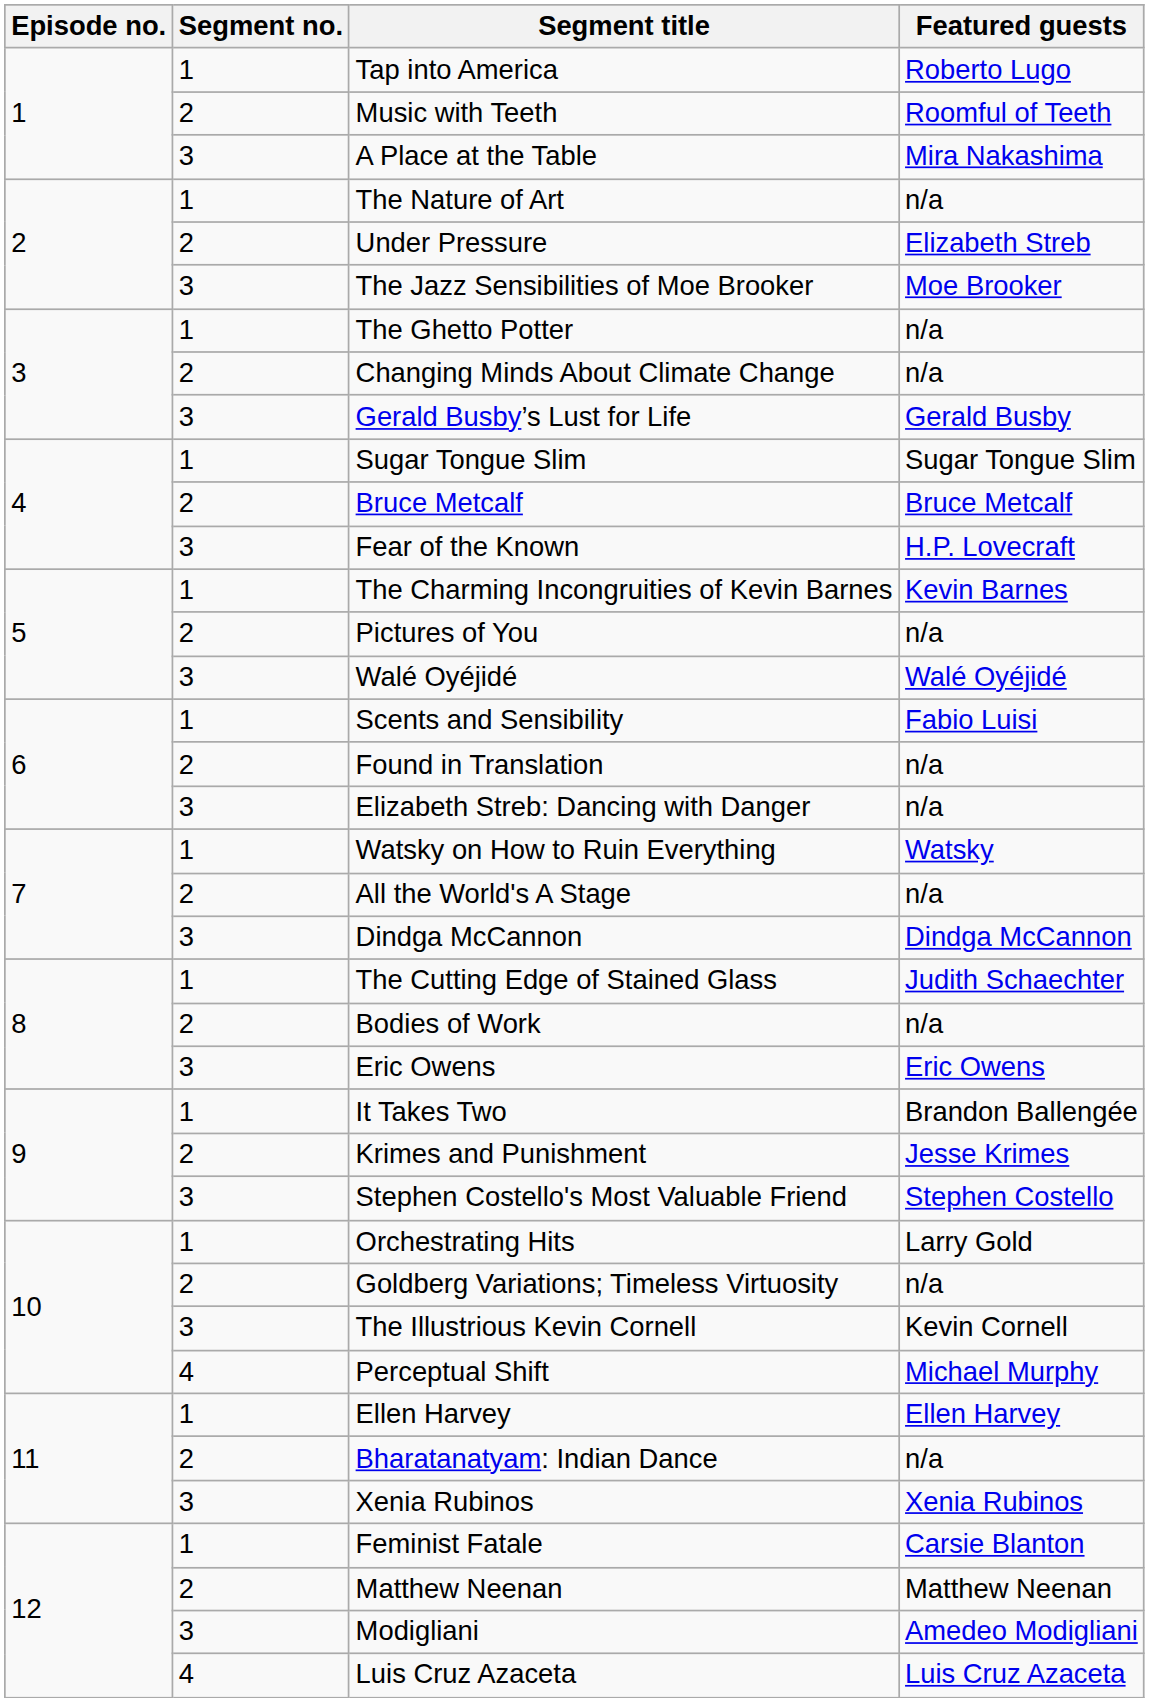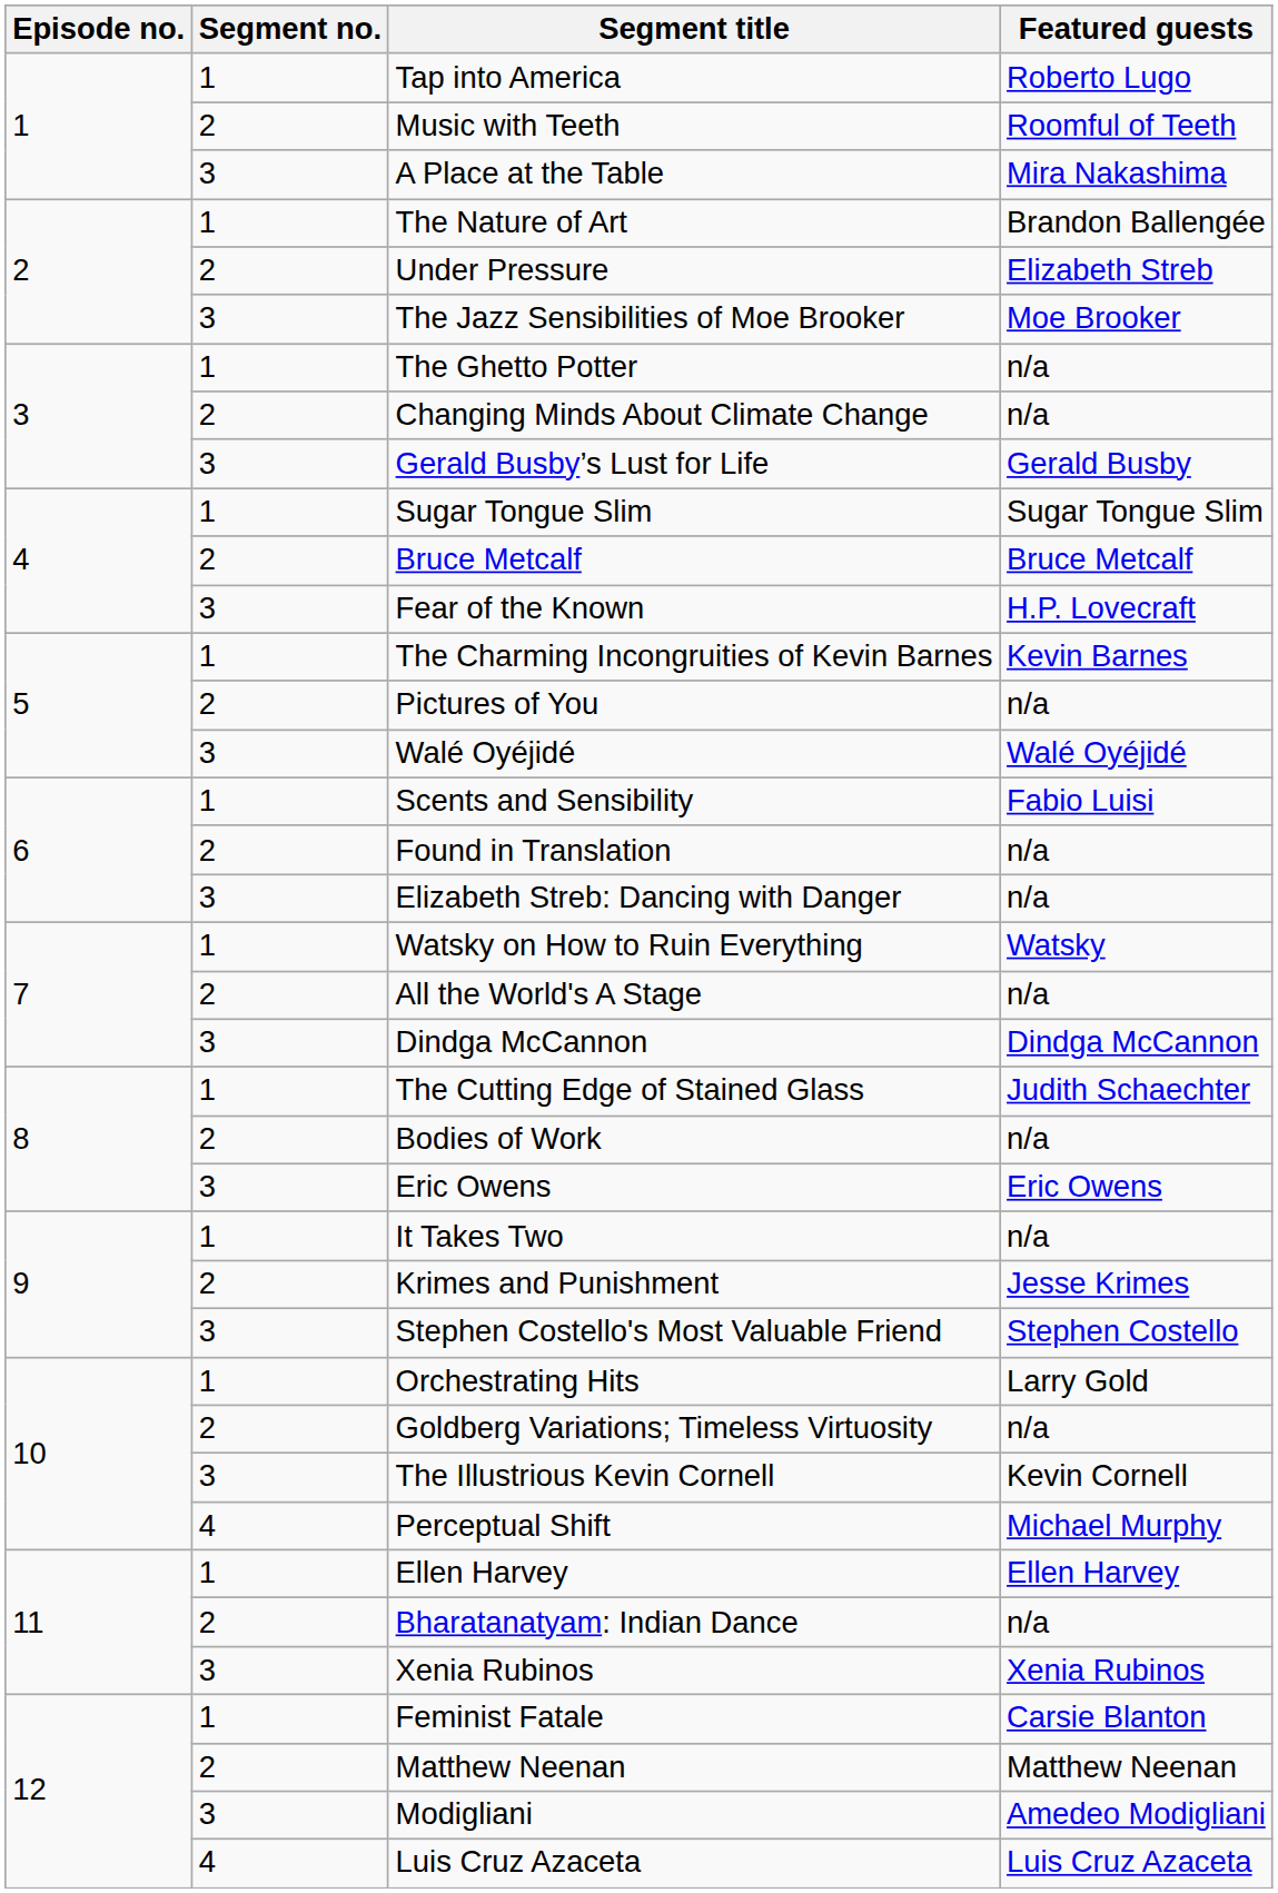The Nature of Art | Featured guests: n/a -> Brandon Ballengée
It Takes Two | Featured guests: Brandon Ballengée -> n/a
